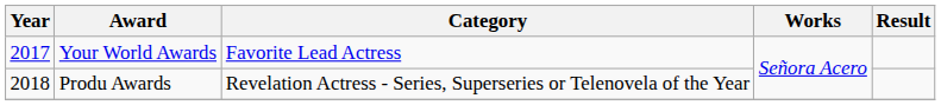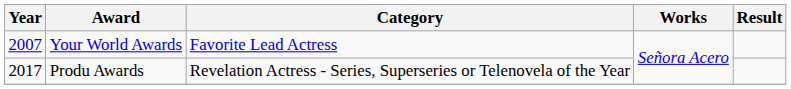Your World Awards | Year: 2017 -> 2007
Produ Awards | Year: 2018 -> 2017
